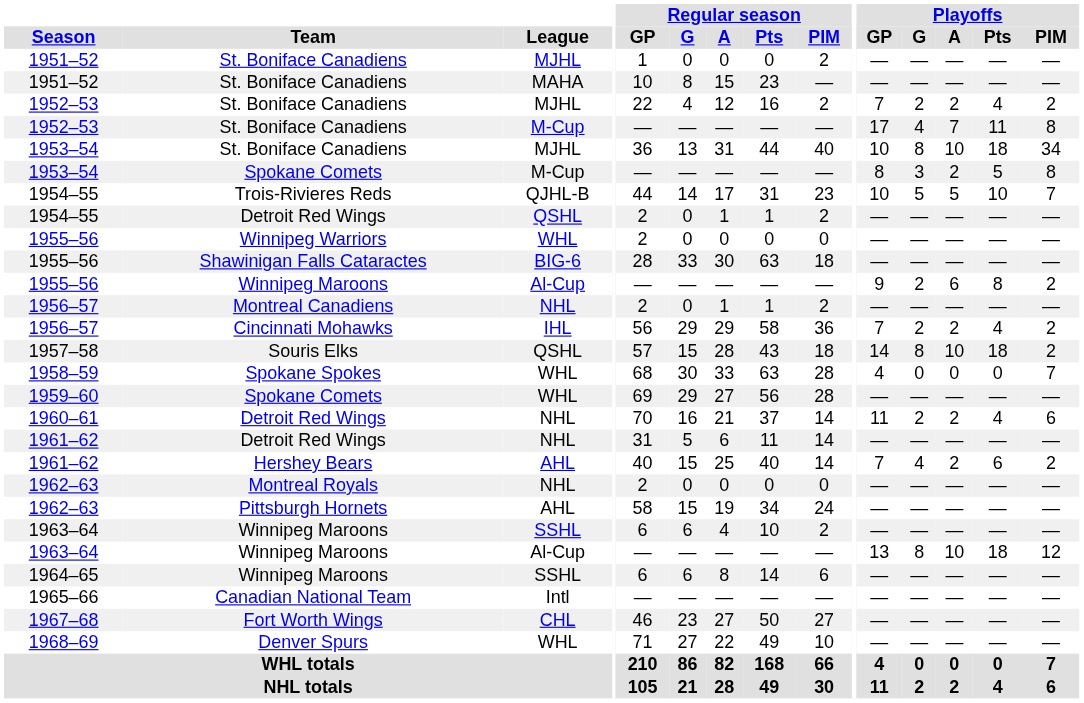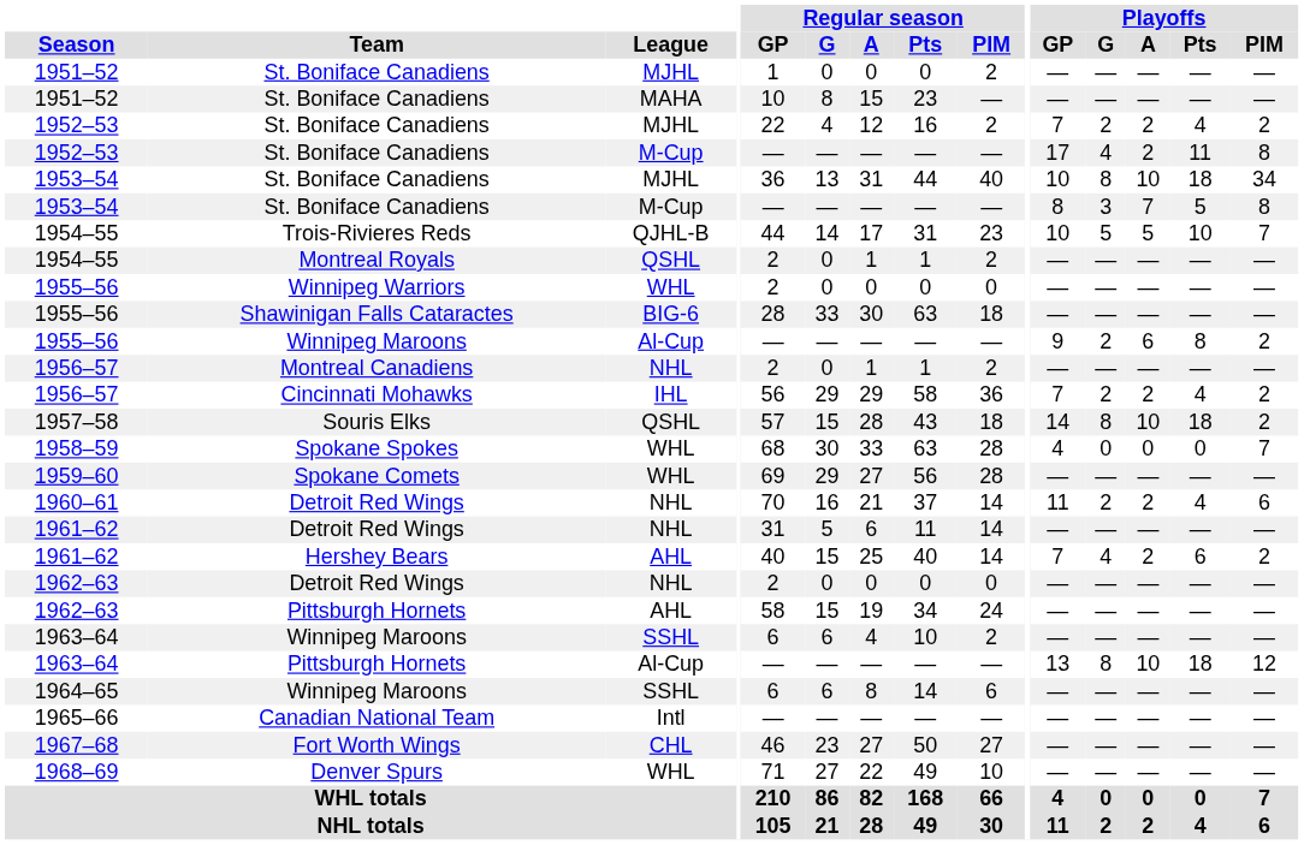1952–53 / M-Cup | Playoffs / A: 7 -> 2
1953–54 / M-Cup | Team: Spokane Comets -> St. Boniface Canadiens
1953–54 / M-Cup | Playoffs / A: 2 -> 7
1954–55 / QSHL | Team: Detroit Red Wings -> Montreal Royals
1962–63 / NHL | Team: Montreal Royals -> Detroit Red Wings
1963–64 / Al-Cup | Team: Winnipeg Maroons -> Pittsburgh Hornets
